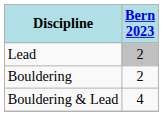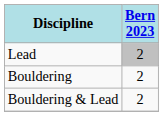Bouldering & Lead | Bern 2023: 4 -> 2
